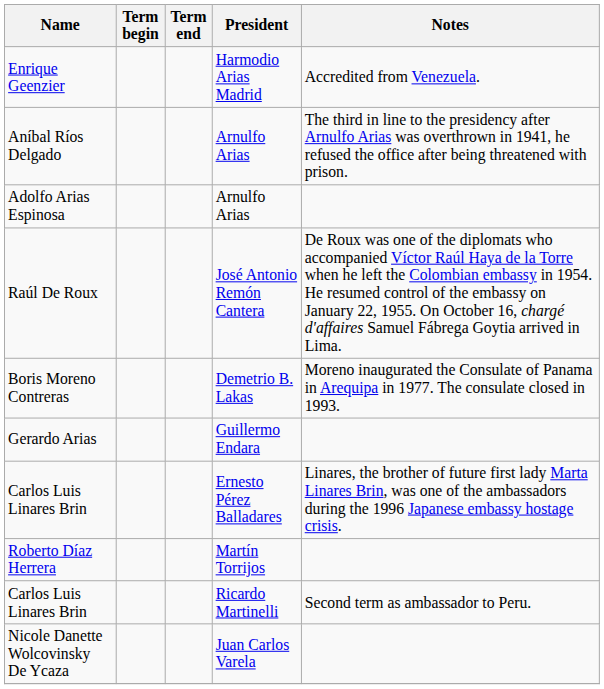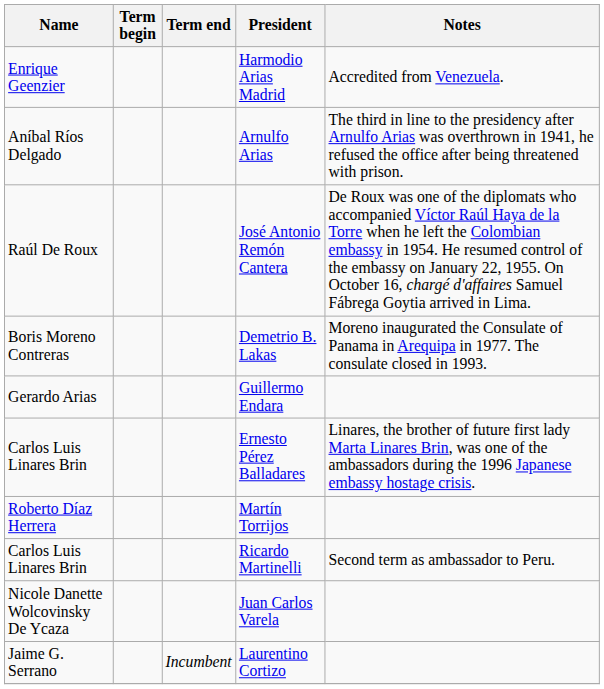- row: Adolfo Arias Espinosa | Arnulfo Arias
+ row: Jaime G. Serrano | Incumbent | Laurentino Cortizo
